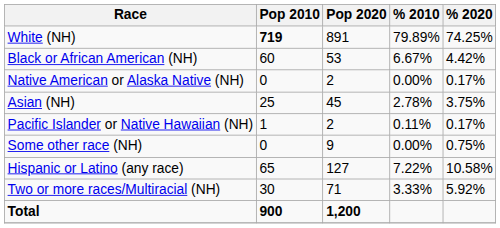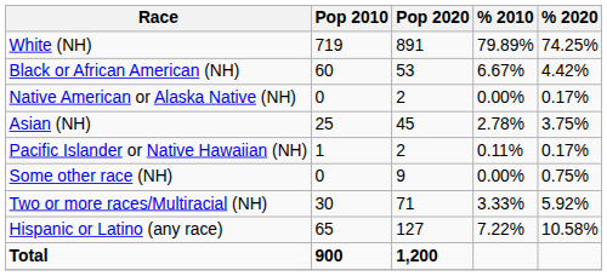White (NH) | Pop 2010: bold -> normal
rows swapped: Two or more races/Multiracial (NH) <-> Hispanic or Latino (any race)
